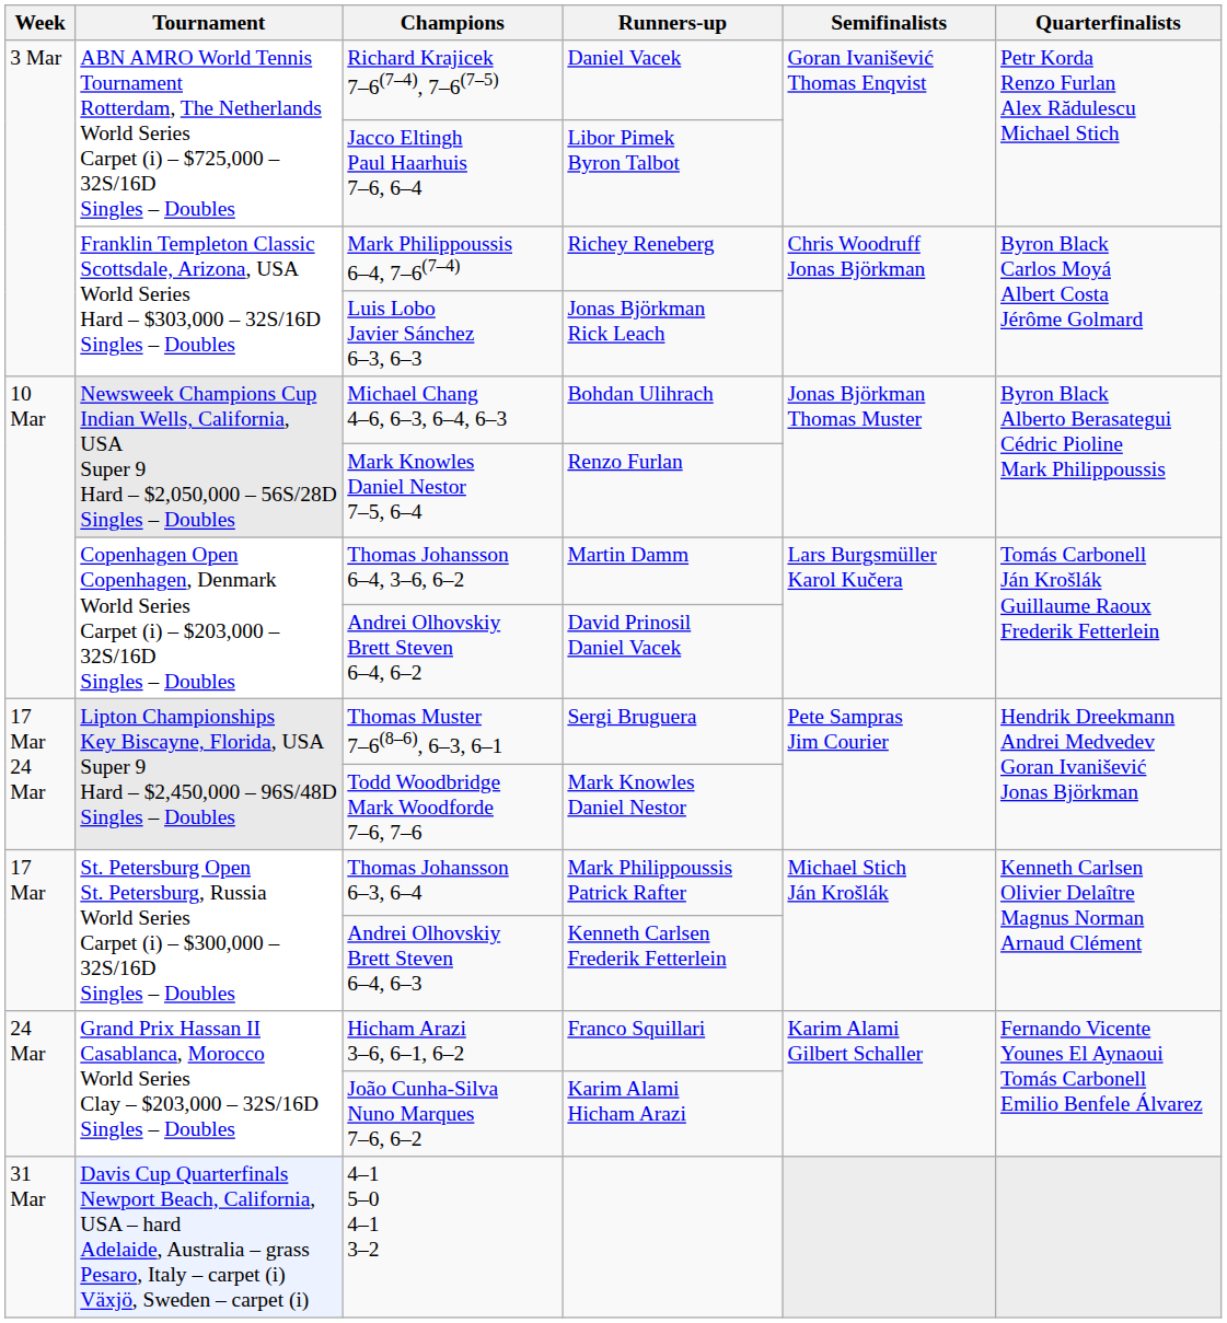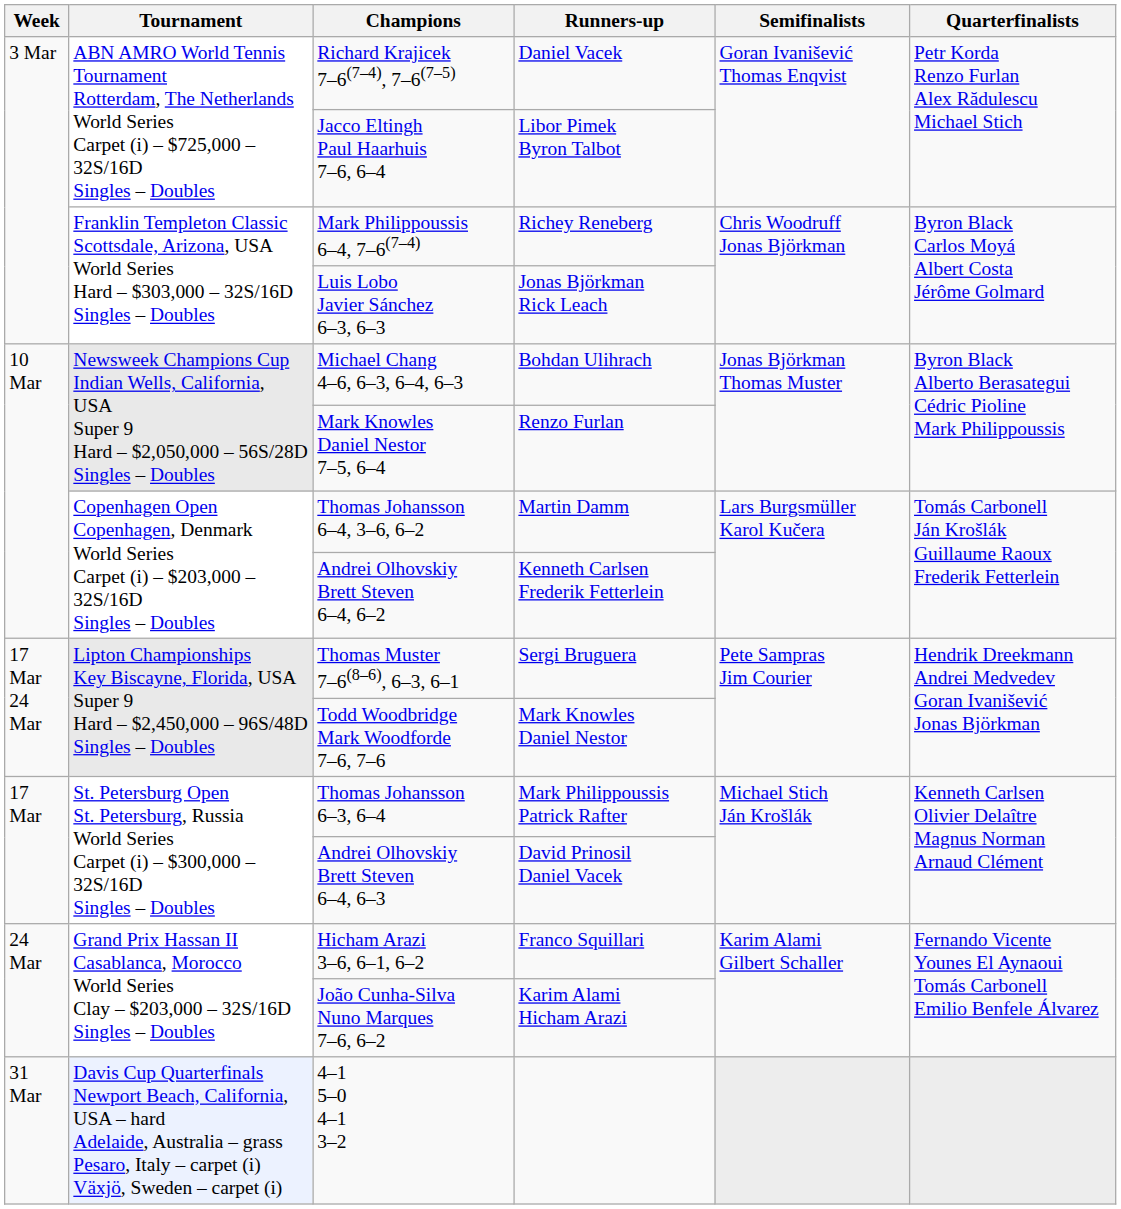Andrei Olhovskiy Brett Steven 6–4, 6–2 | Runners-up: David Prinosil Daniel Vacek -> Kenneth Carlsen Frederik Fetterlein
Andrei Olhovskiy Brett Steven 6–4, 6–3 | Runners-up: Kenneth Carlsen Frederik Fetterlein -> David Prinosil Daniel Vacek
